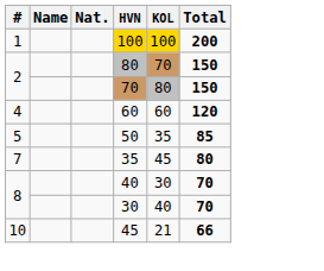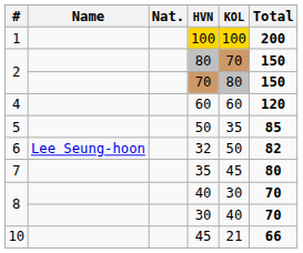+ row: 6 | Lee Seung-hoon | 32 | 50 | 82
